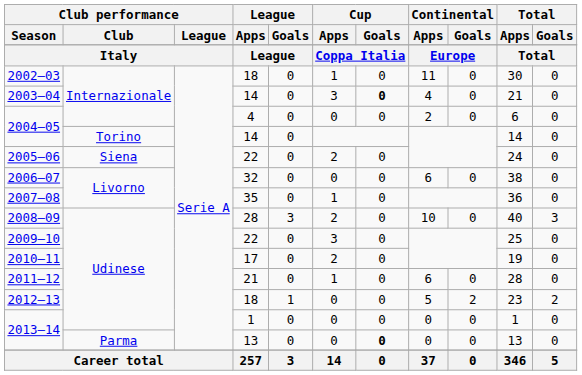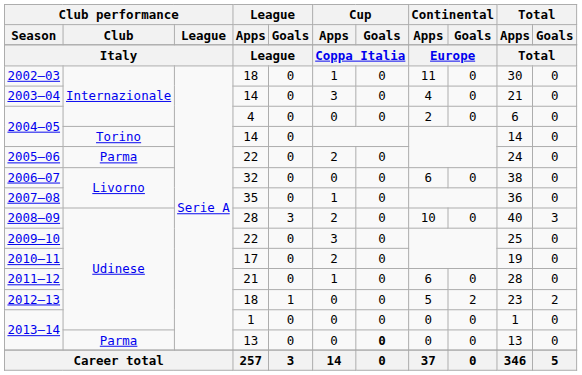2003–04 | Cup / Goals: bold -> normal
2005–06 | Club performance / Club: Siena -> Parma
